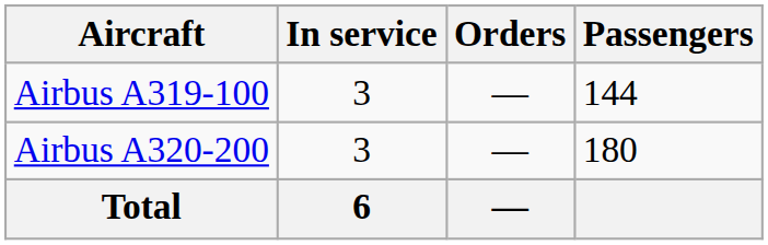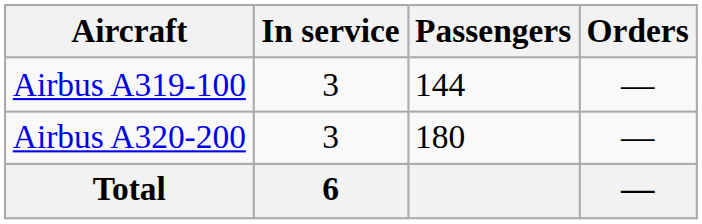columns swapped: Orders <-> Passengers
